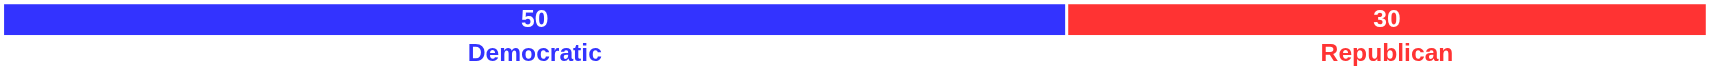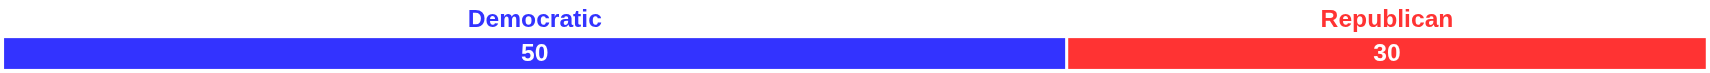rows swapped: 50 <-> Democratic
